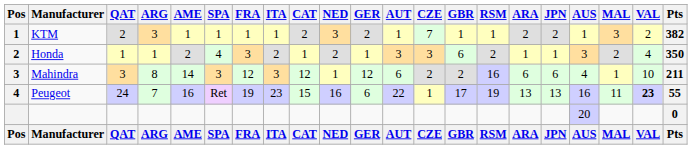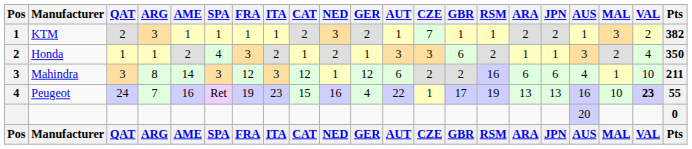Peugeot | GER: 6 -> 4
Peugeot | MAL: 11 -> 10
